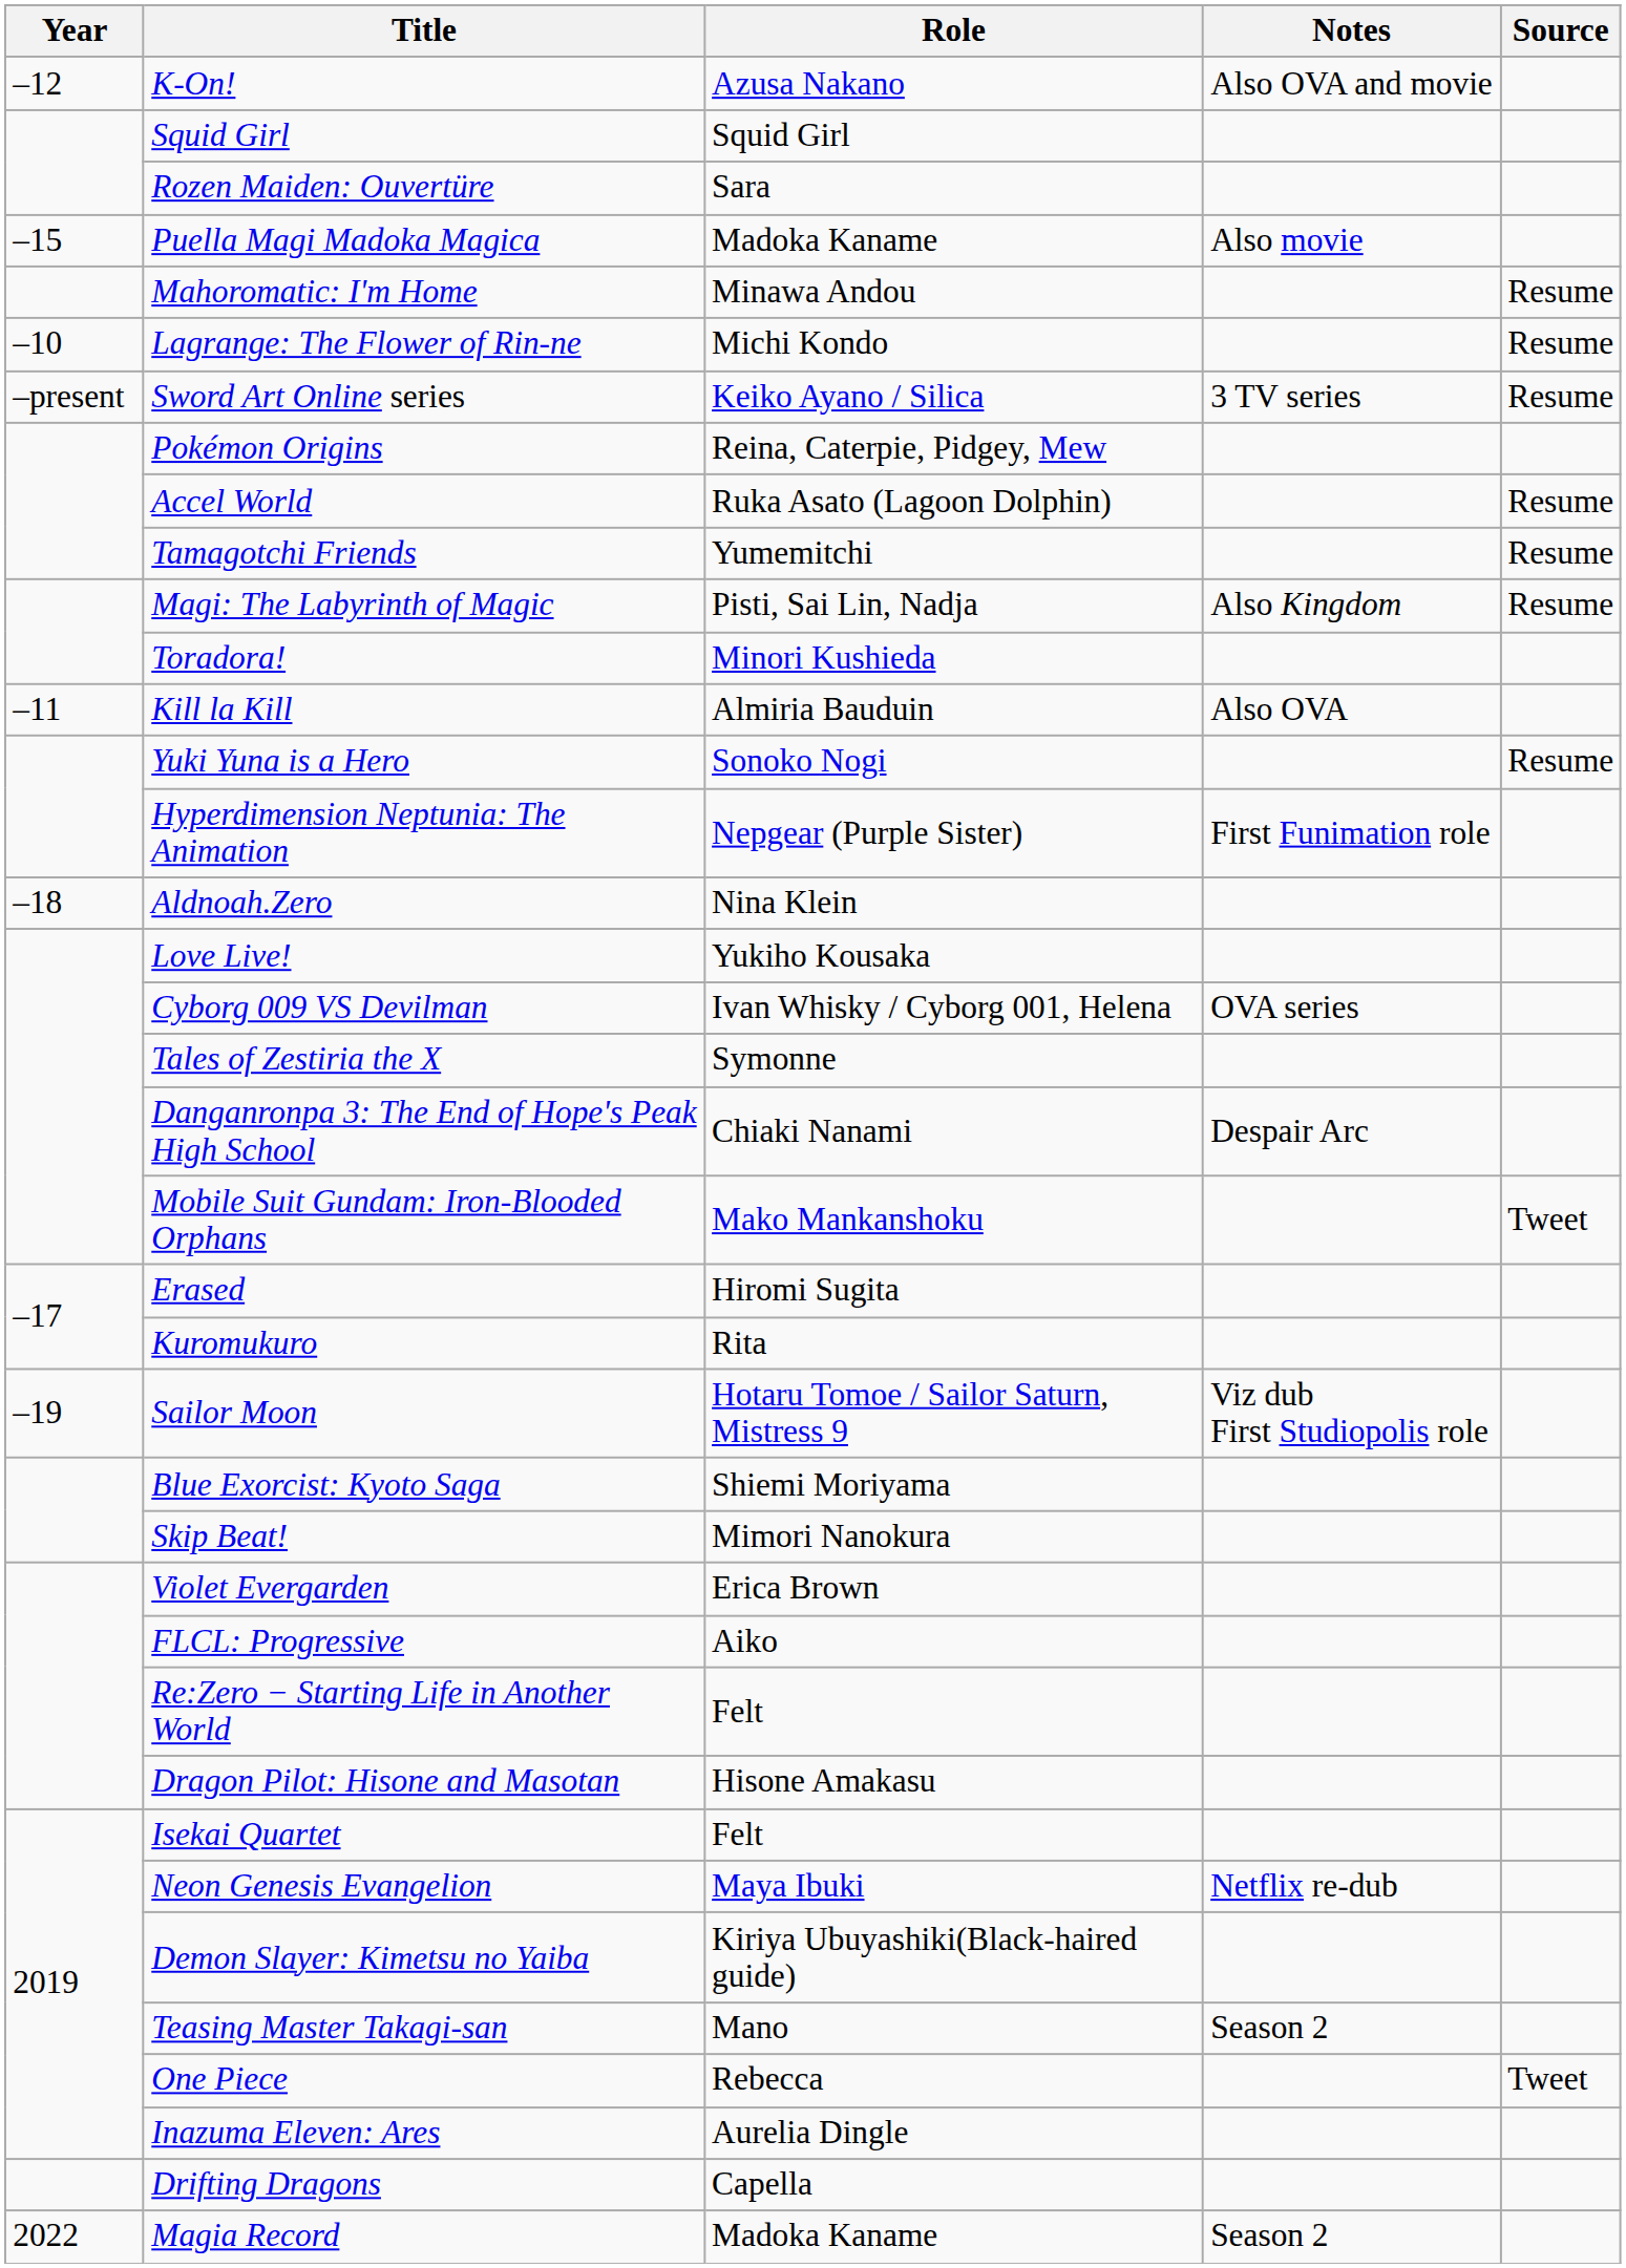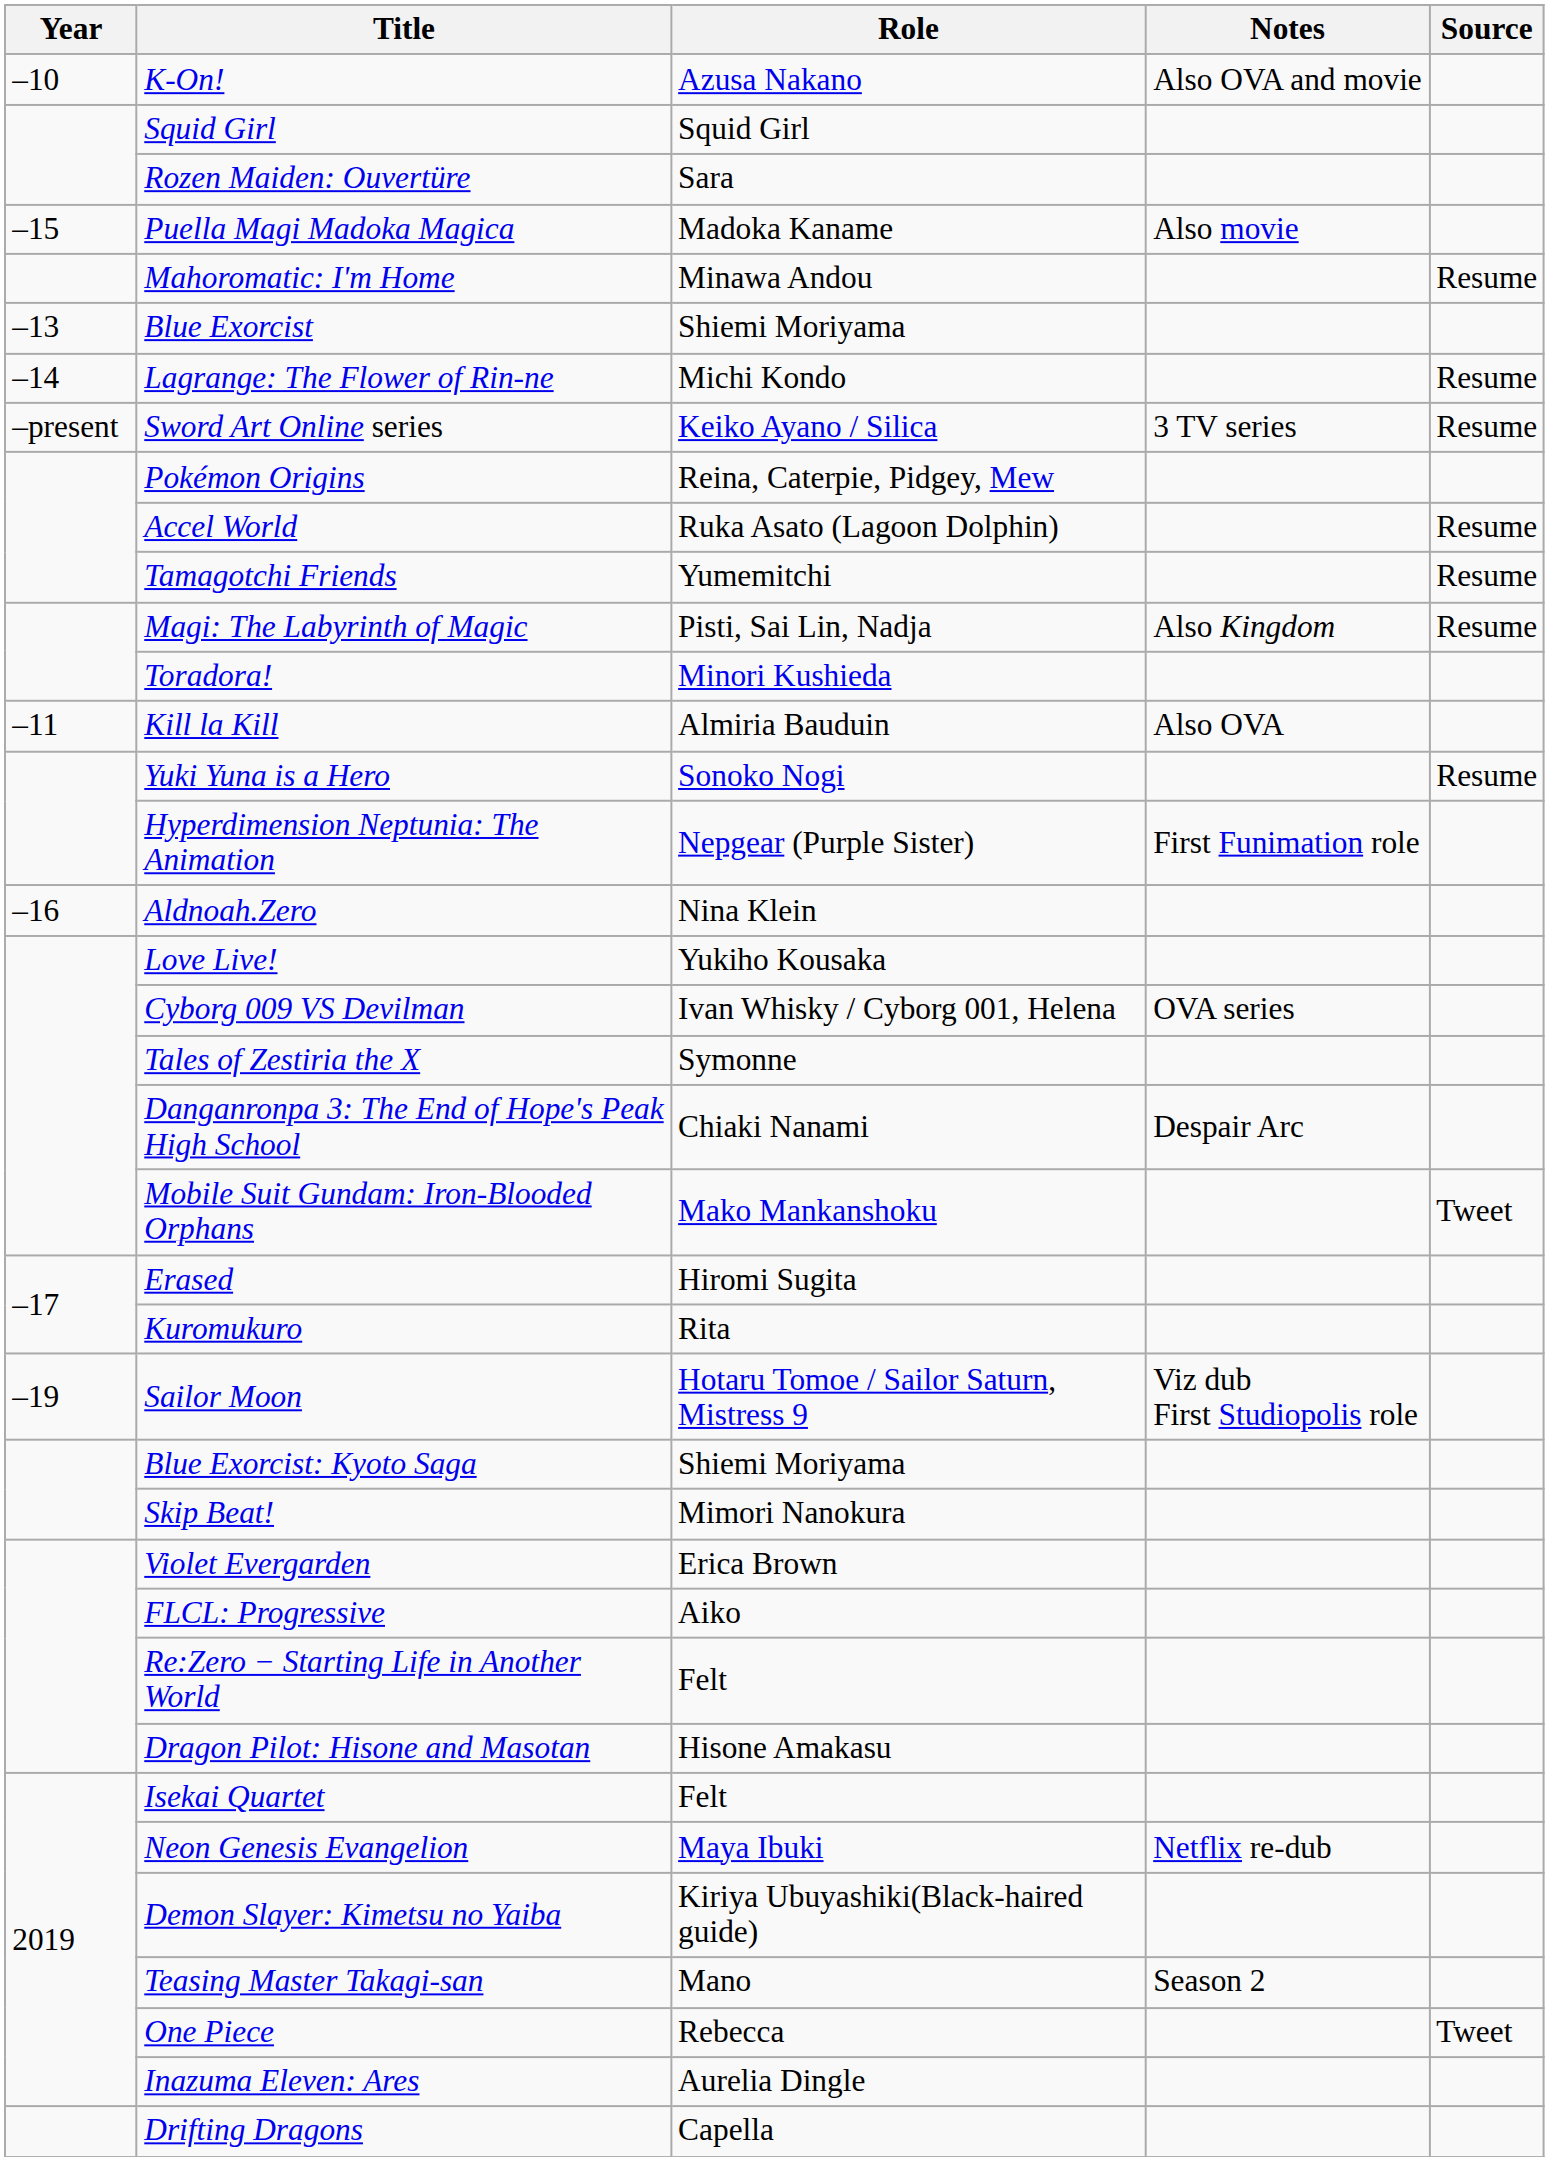K-On! | Year: –12 -> –10
+ row: –13 | Blue Exorcist | Shiemi Moriyama
Lagrange: The Flower of Rin-ne | Year: –10 -> –14
Aldnoah.Zero | Year: –18 -> –16
- row: 2022 | Magia Record | Madoka Kaname | Season 2
